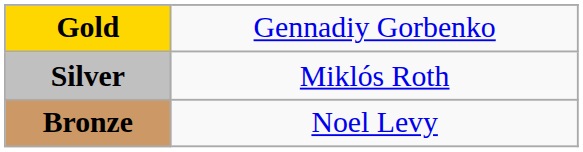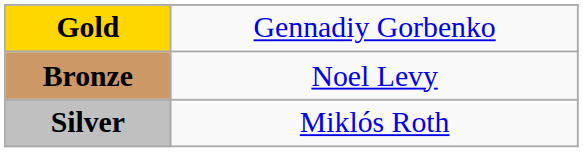rows swapped: Silver <-> Bronze
